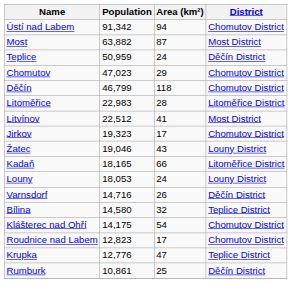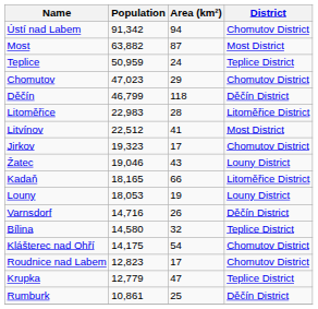Teplice | District: Děčín District -> Teplice District
Děčín | District: Chomutov District -> Děčín District
Louny | Area (km²): 24 -> 19
Krupka | Population: 12,776 -> 12,779
